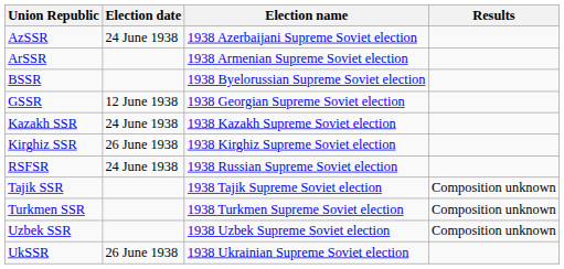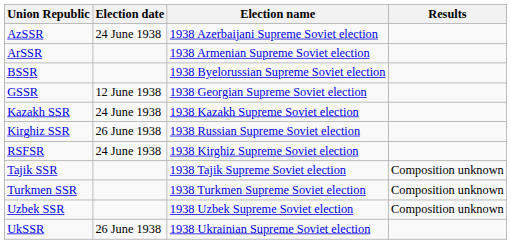Kirghiz SSR | Election name: 1938 Kirghiz Supreme Soviet election -> 1938 Russian Supreme Soviet election
RSFSR | Election name: 1938 Russian Supreme Soviet election -> 1938 Kirghiz Supreme Soviet election
